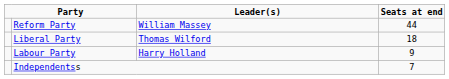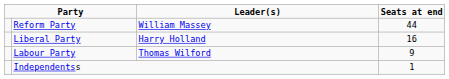Liberal Party | Leader(s): Thomas Wilford -> Harry Holland
Liberal Party | Seats at end: 18 -> 16
Labour Party | Leader(s): Harry Holland -> Thomas Wilford
Independentss | Seats at end: 7 -> 1
